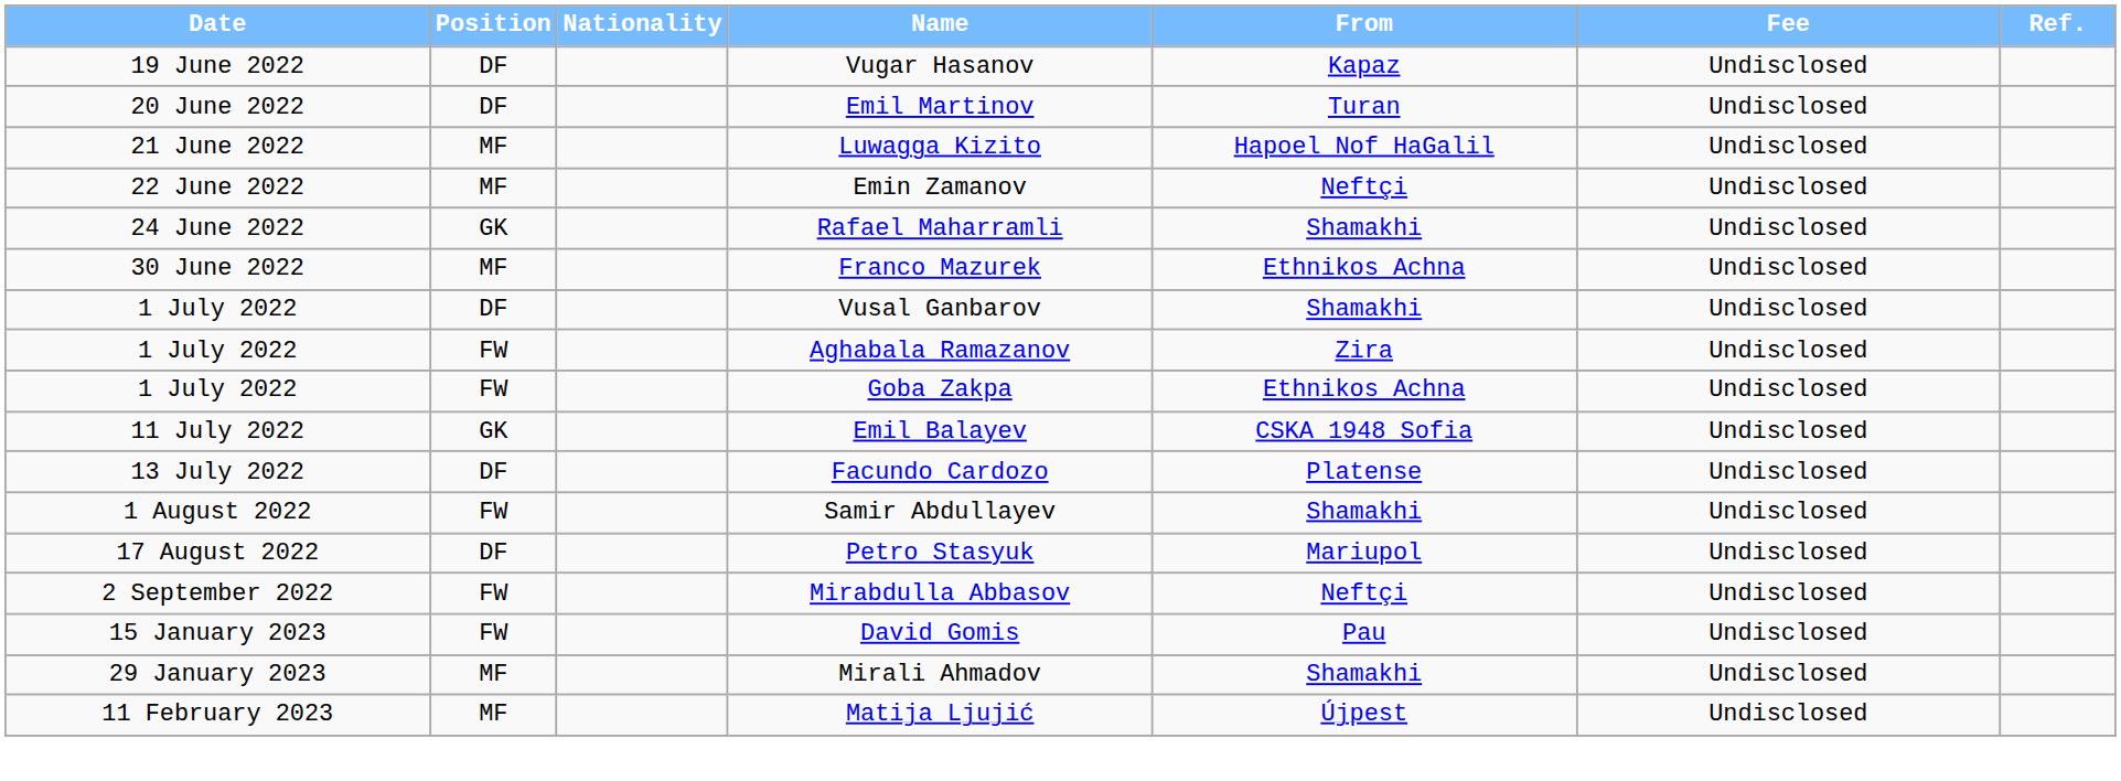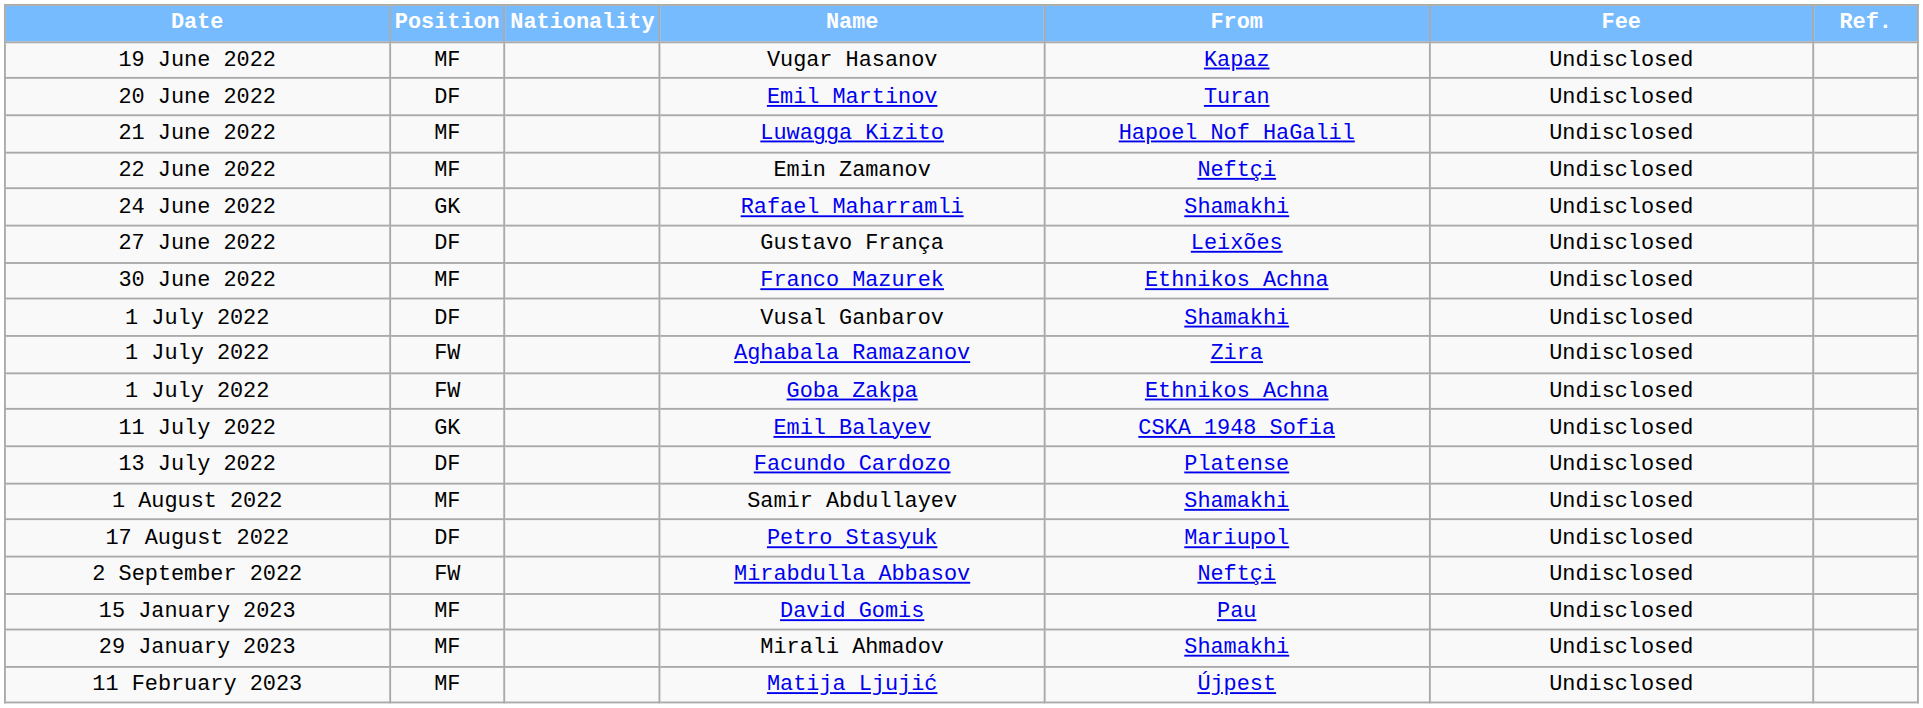Vugar Hasanov | Position: DF -> MF
+ row: 27 June 2022 | DF | Gustavo França | Leixões | Undisclosed
Samir Abdullayev | Position: FW -> MF
David Gomis | Position: FW -> MF
